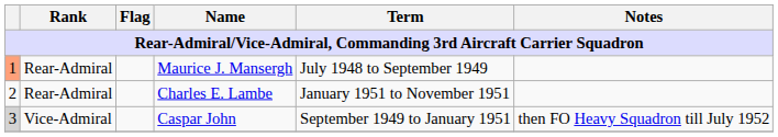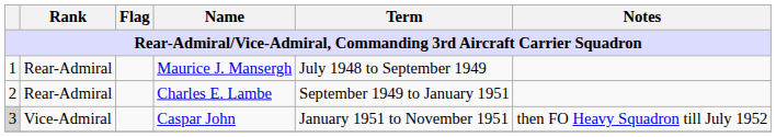Maurice J. Mansergh | column 1: lightsalmon background -> no background
Charles E. Lambe | Term: January 1951 to November 1951 -> September 1949 to January 1951
Caspar John | Term: September 1949 to January 1951 -> January 1951 to November 1951
